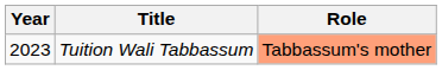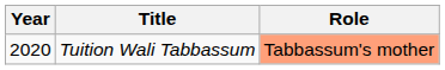Tuition Wali Tabbassum | Year: 2023 -> 2020
